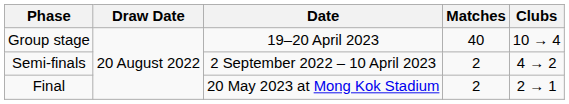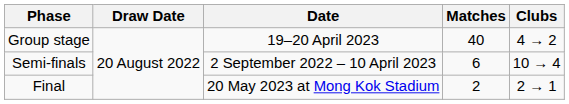Group stage | Clubs: 10 → 4 -> 4 → 2
Semi-finals | Matches: 2 -> 6
Semi-finals | Clubs: 4 → 2 -> 10 → 4
